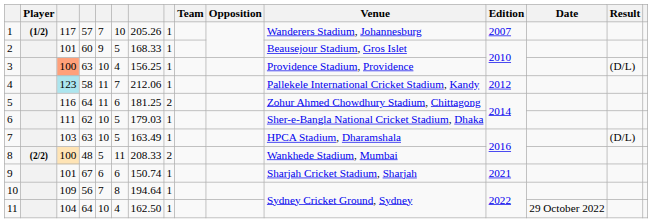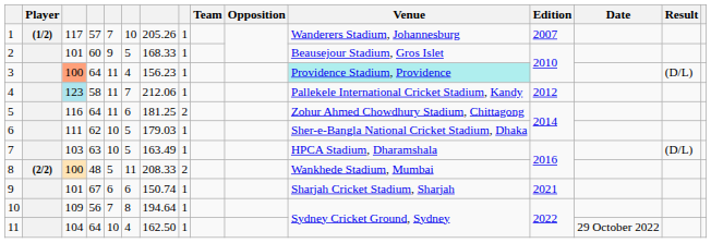3 | column 4: 63 -> 64
3 | column 5: 10 -> 11
3 | column 7: 156.25 -> 156.23
3 | Venue: no background -> paleturquoise background
